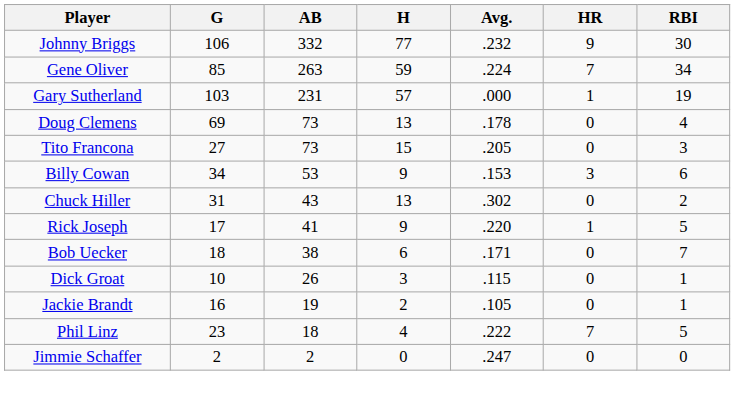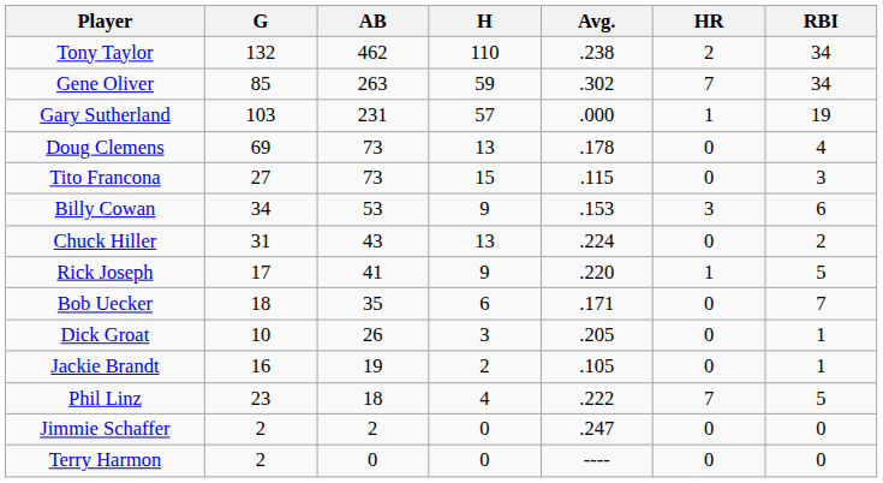+ row: Tony Taylor | 132 | 462 | 110 | .238 | 2 | 34
- row: Johnny Briggs | 106 | 332 | 77 | .232 | 9 | 30
Gene Oliver | Avg.: .224 -> .302
Tito Francona | Avg.: .205 -> .115
Chuck Hiller | Avg.: .302 -> .224
Bob Uecker | AB: 38 -> 35
Dick Groat | Avg.: .115 -> .205
+ row: Terry Harmon | 2 | 0 | 0 | ---- | 0 | 0
